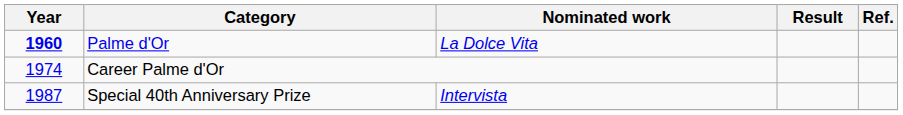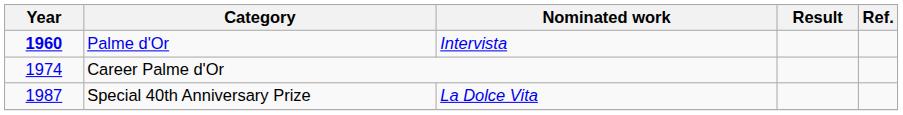Palme d'Or | Nominated work: La Dolce Vita -> Intervista
Special 40th Anniversary Prize | Nominated work: Intervista -> La Dolce Vita
